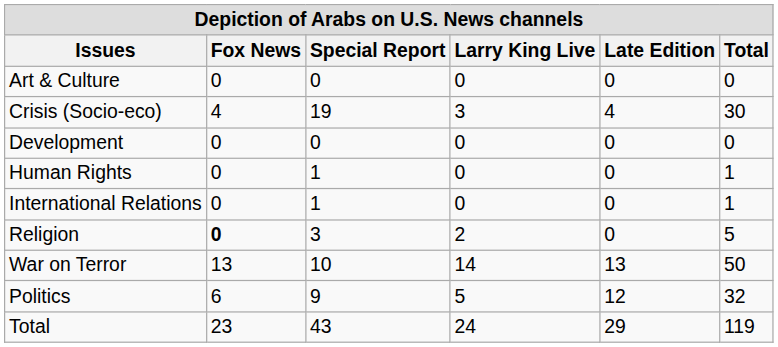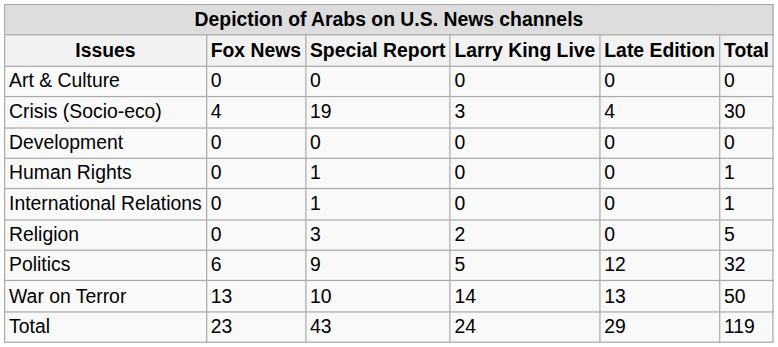Religion | Fox News: bold -> normal
rows swapped: Politics <-> War on Terror
